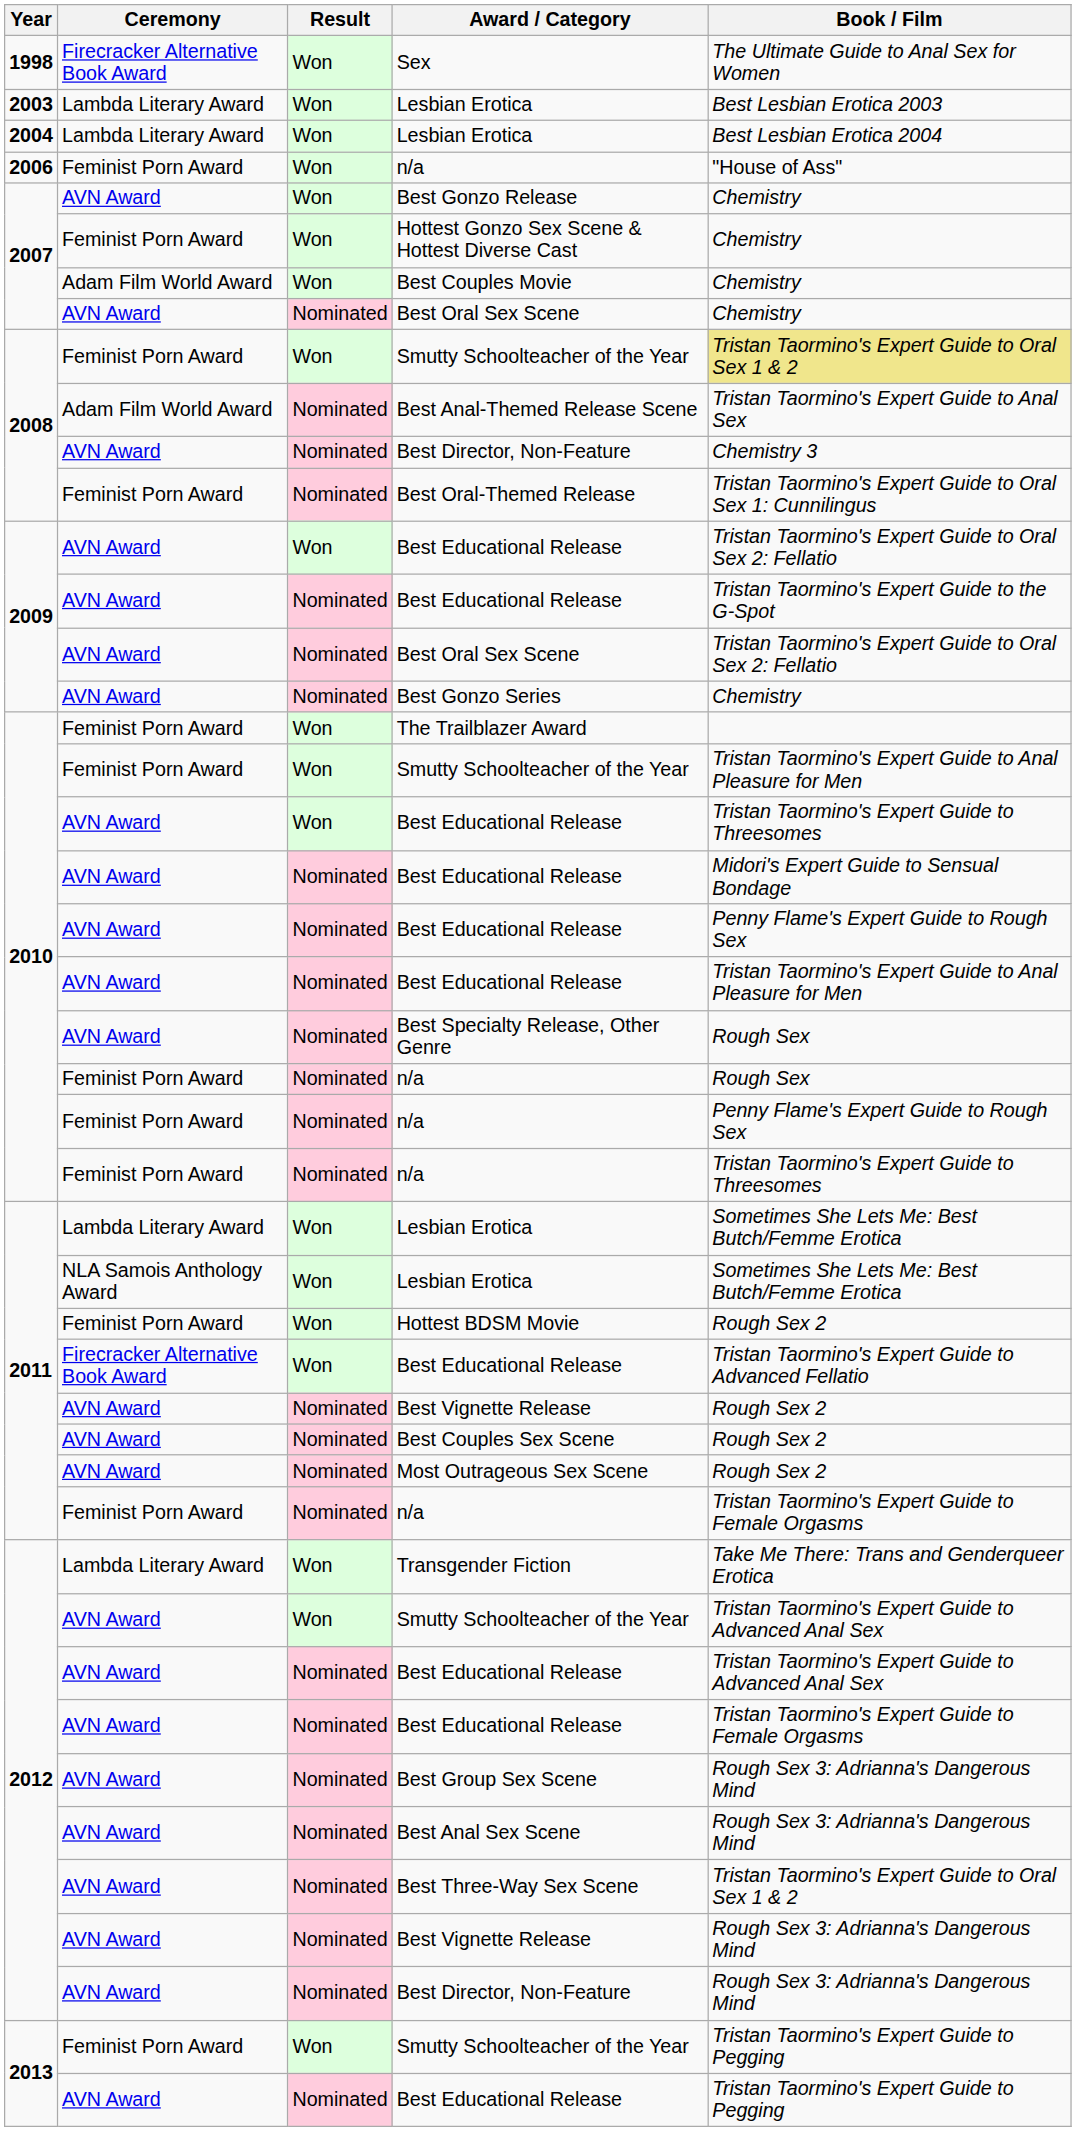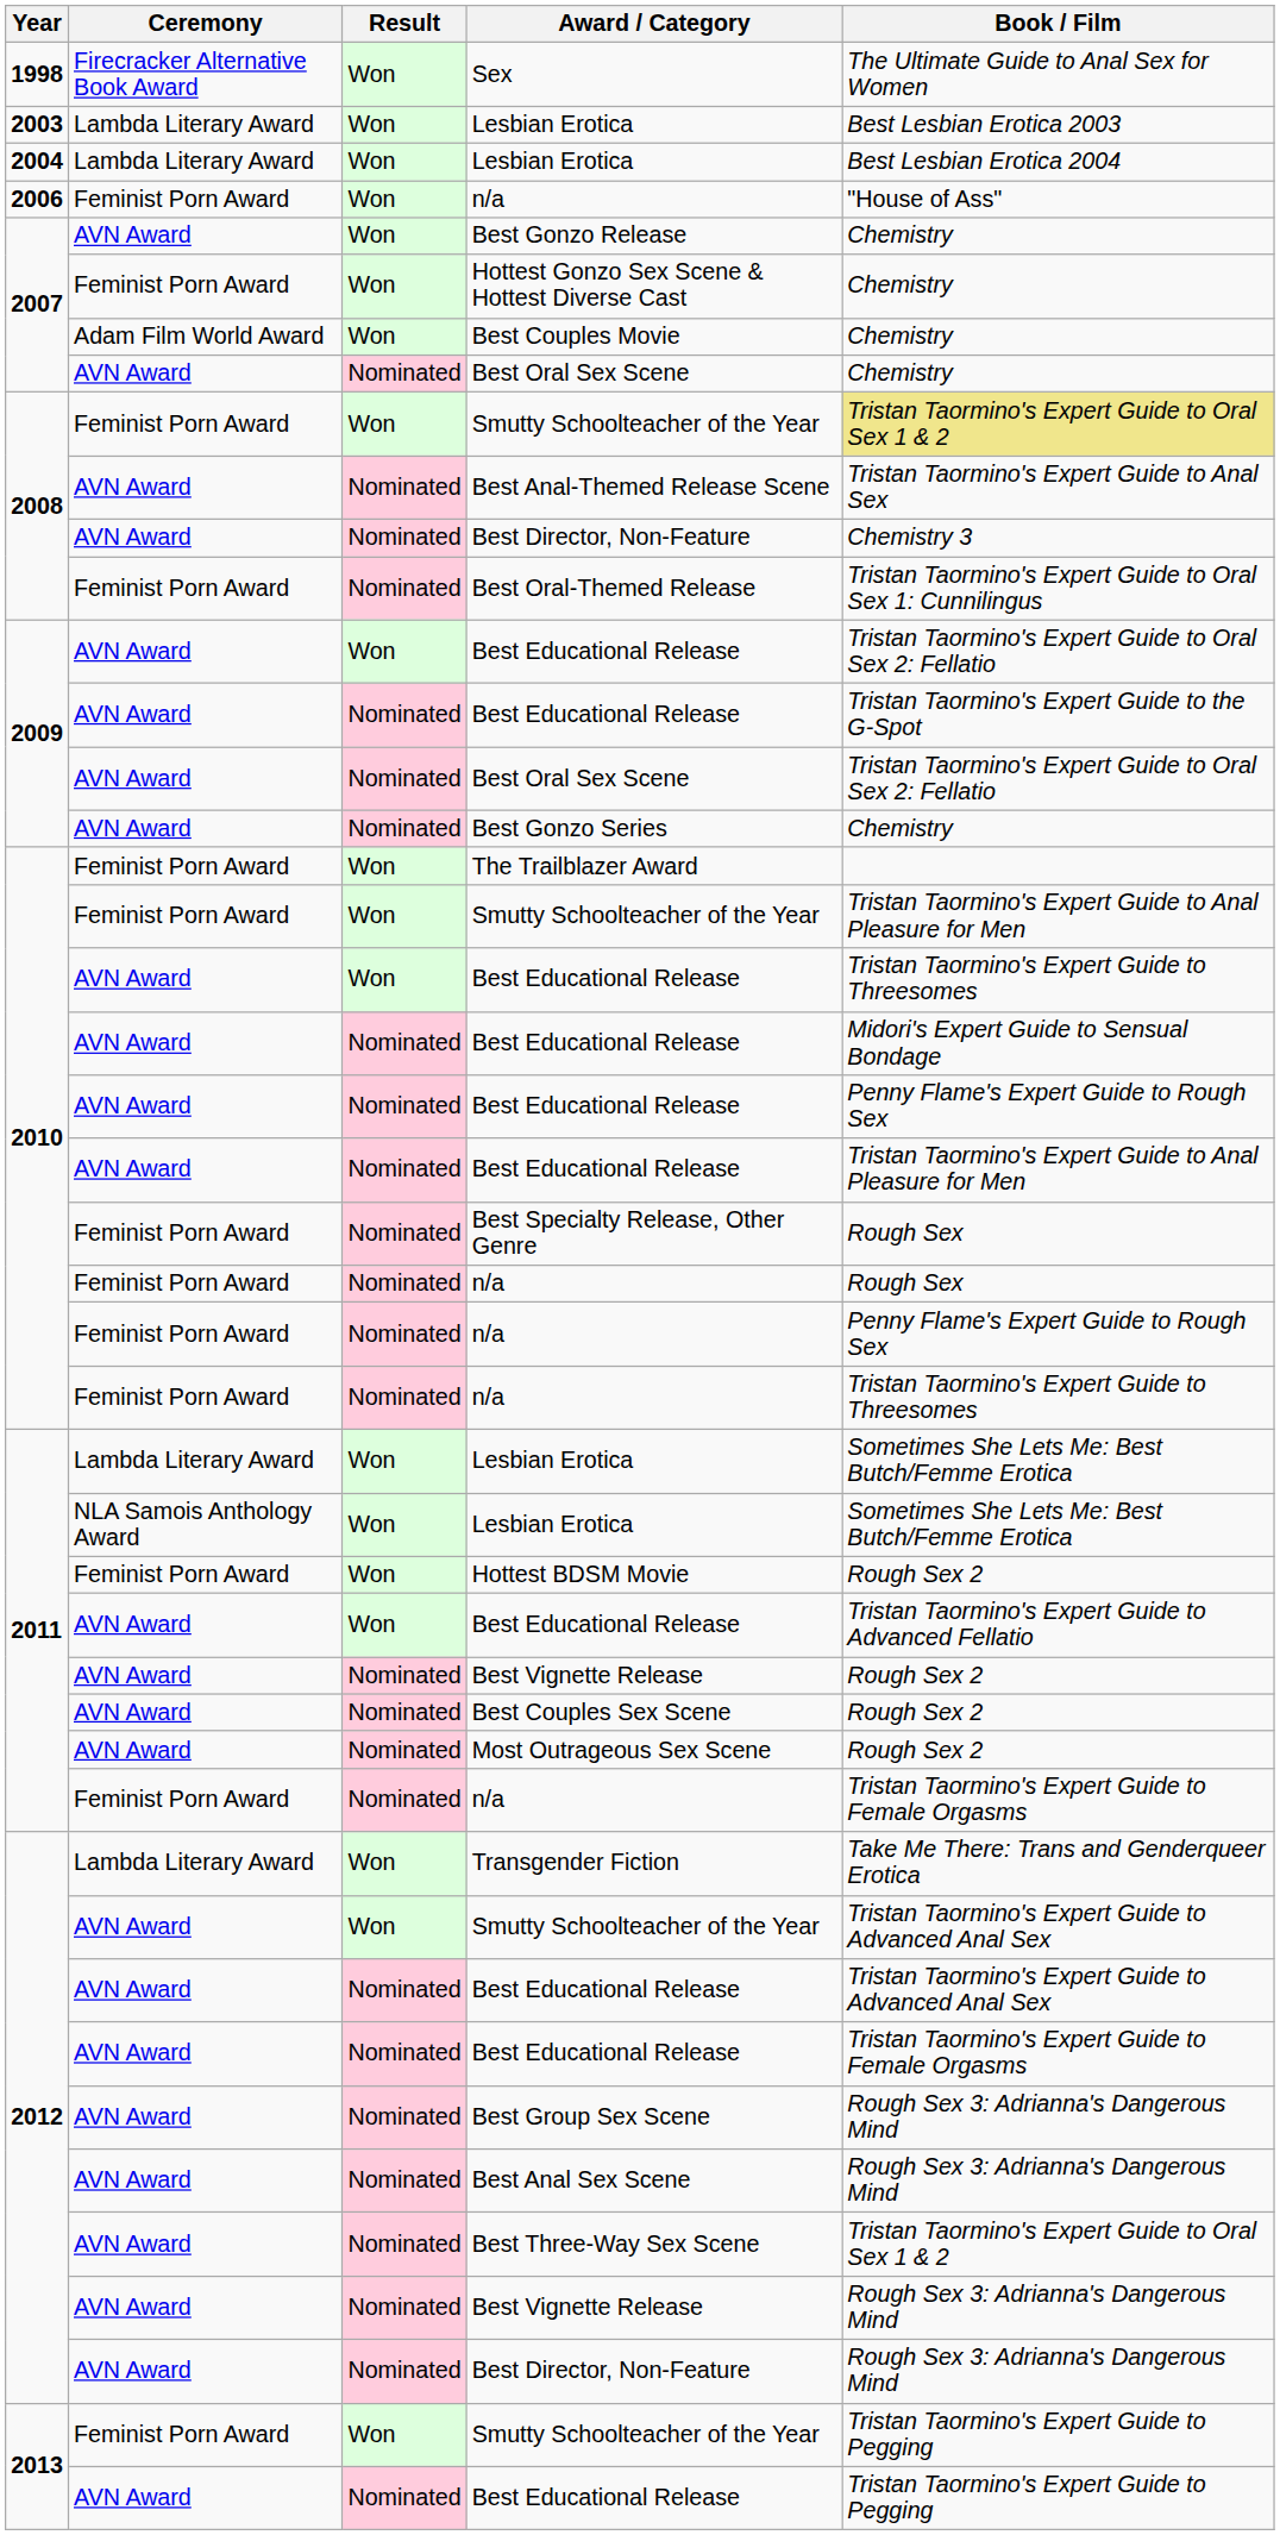Best Anal-Themed Release Scene | Ceremony: Adam Film World Award -> AVN Award
Best Specialty Release, Other Genre | Ceremony: AVN Award -> Feminist Porn Award
2011 / Best Educational Release | Ceremony: Firecracker Alternative Book Award -> AVN Award
